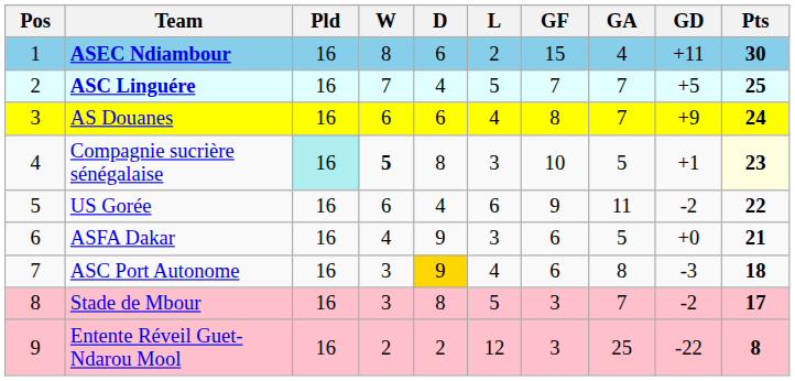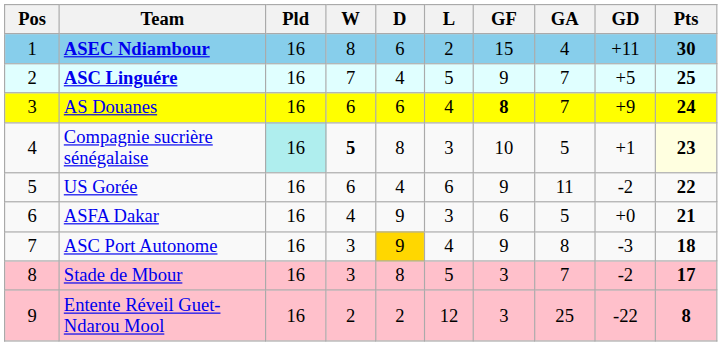ASC Linguére | GF: 7 -> 9
AS Douanes | GF: normal -> bold
ASC Port Autonome | GF: 6 -> 9
